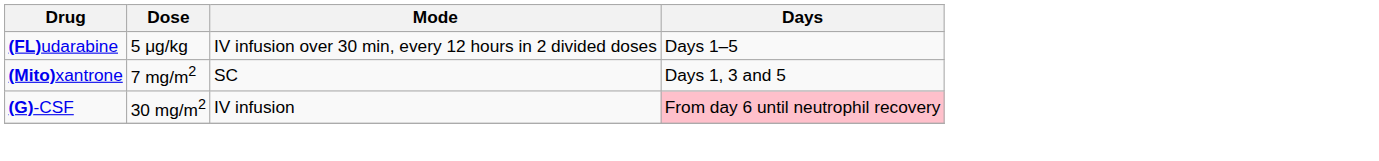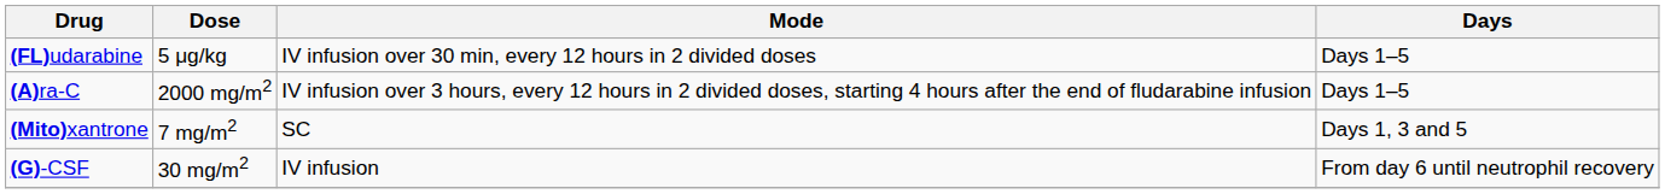+ row: (A)ra-C | 2000 mg/m2 | IV infusion over 3 hours, every 12 hours in 2 divided doses, starting 4 hours after the end of fludarabine infusion | Days 1–5
(G)-CSF | Days: pink background -> no background
